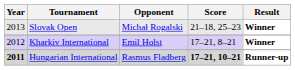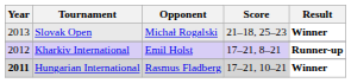Kharkiv International | Result: Winner -> Runner-up
Hungarian International | Score: bold -> normal
Hungarian International | Result: Runner-up -> Winner
